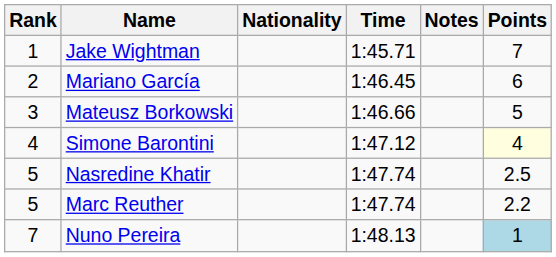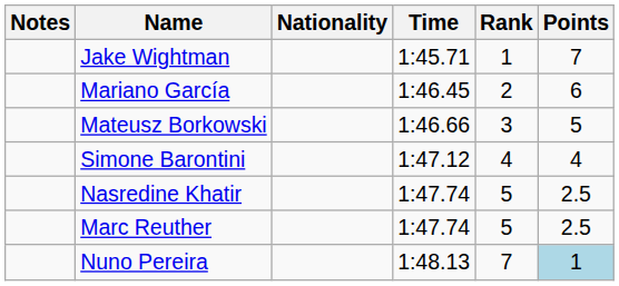columns swapped: Rank <-> Notes
Simone Barontini | Points: lightyellow background -> no background
Marc Reuther | Points: 2.2 -> 2.5
